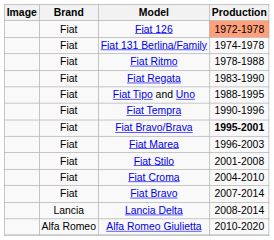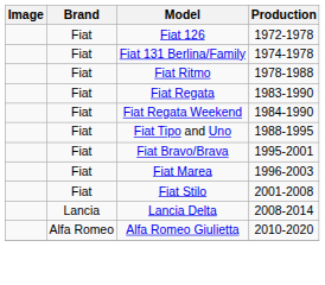Fiat 126 | Production: lightsalmon background -> no background
+ row: Fiat | Fiat Regata Weekend | 1984-1990
- row: Fiat | Fiat Tempra | 1990-1996
Fiat Bravo/Brava | Production: bold -> normal
- row: Fiat | Fiat Croma | 2004-2010
- row: Fiat | Fiat Bravo | 2007-2014
